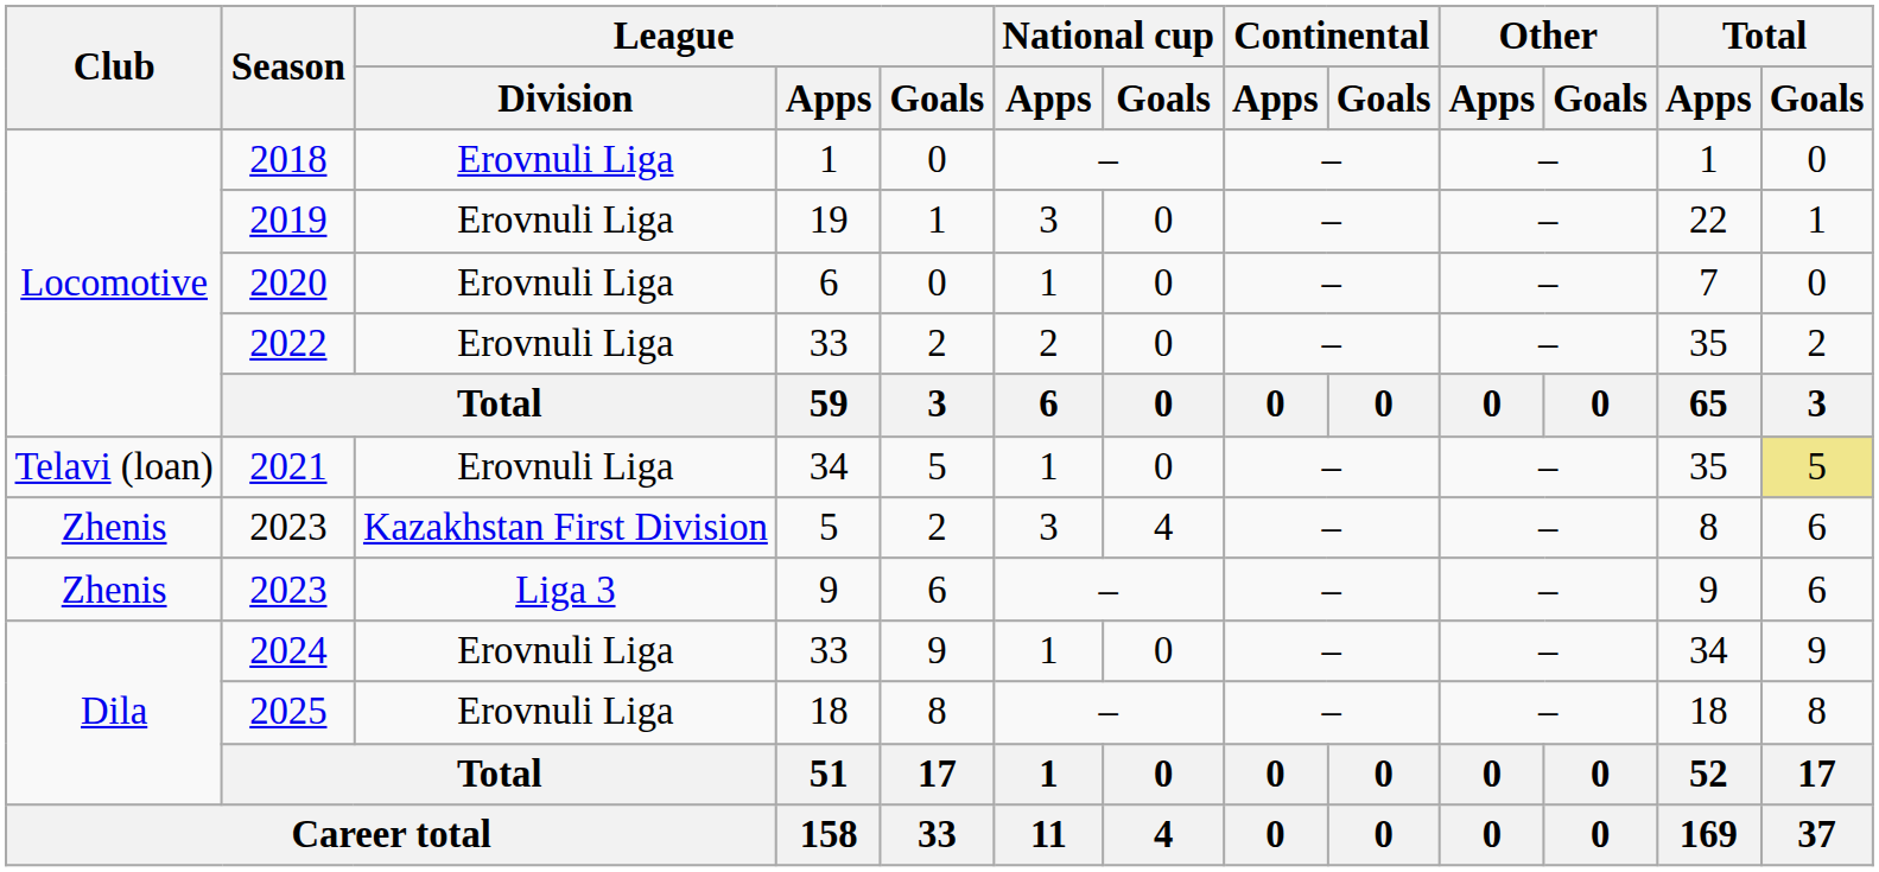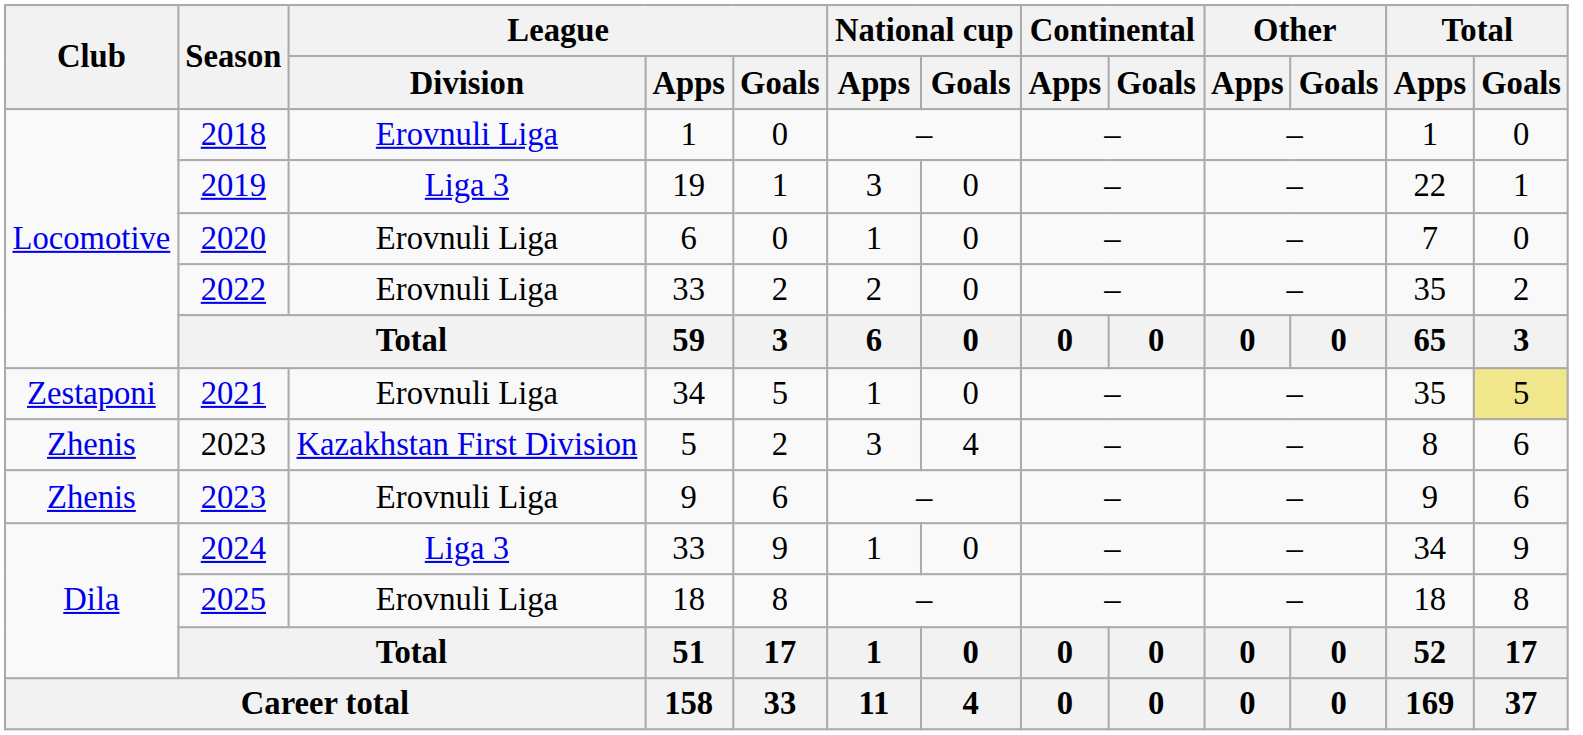2019 | League / Division: Erovnuli Liga -> Liga 3
2021 | Club: Telavi (loan) -> Zestaponi
2023 / 9 | League / Division: Liga 3 -> Erovnuli Liga
2024 | League / Division: Erovnuli Liga -> Liga 3
